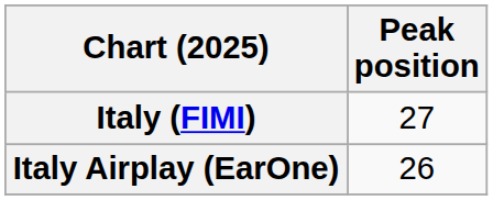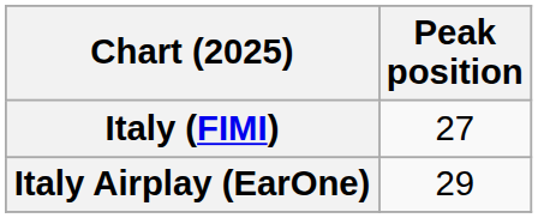Italy Airplay (EarOne) | Peak position: 26 -> 29
